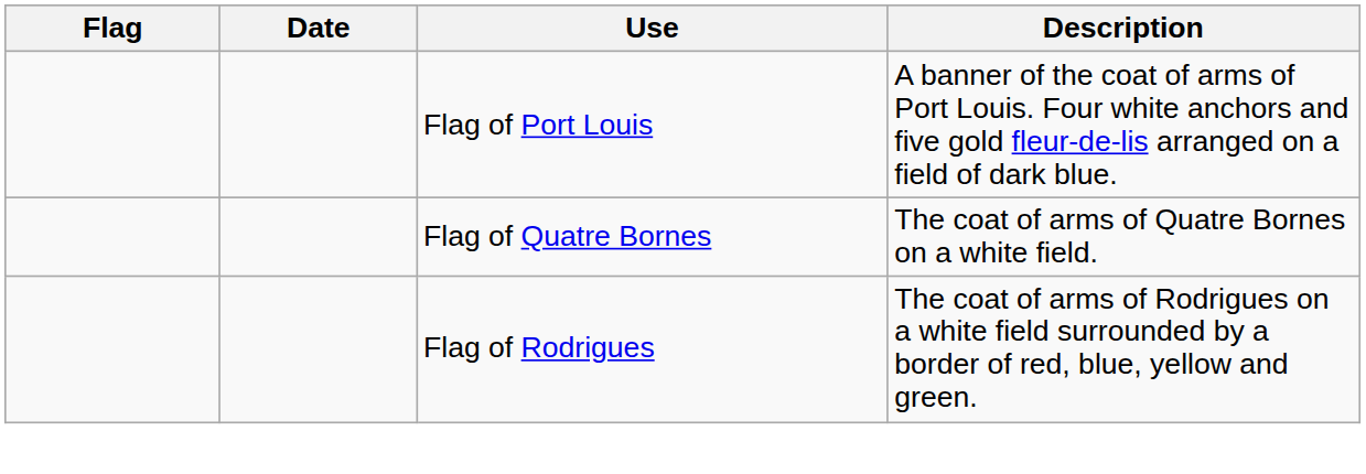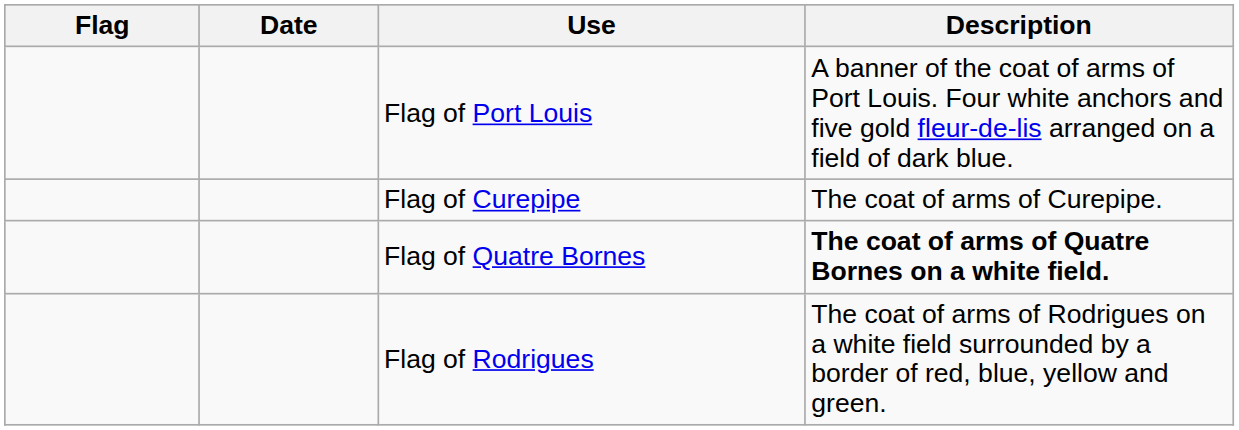+ row: Flag of Curepipe | The coat of arms of Curepipe.
Flag of Quatre Bornes | Description: normal -> bold
